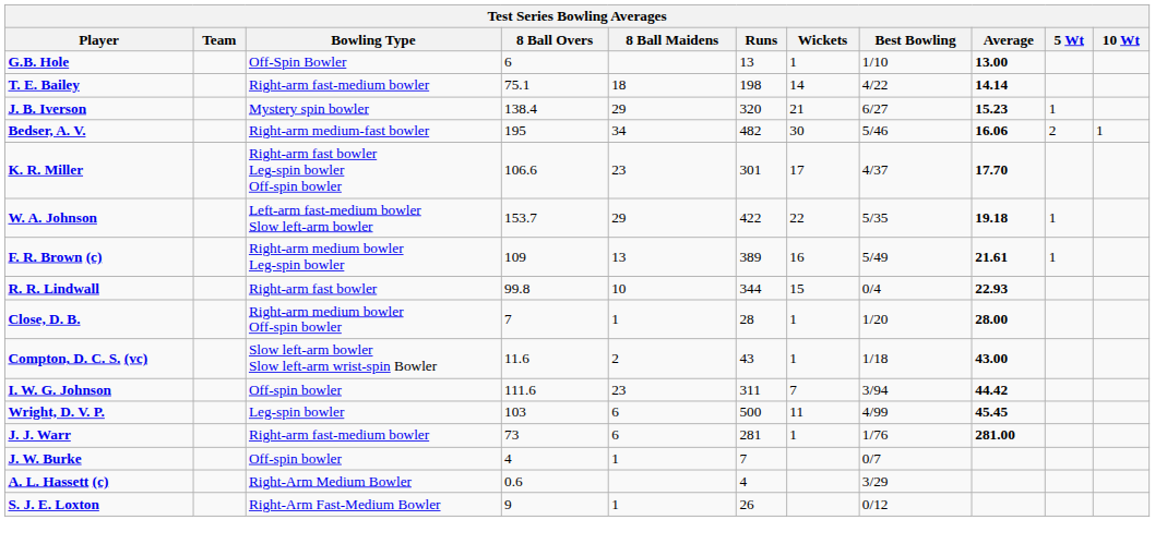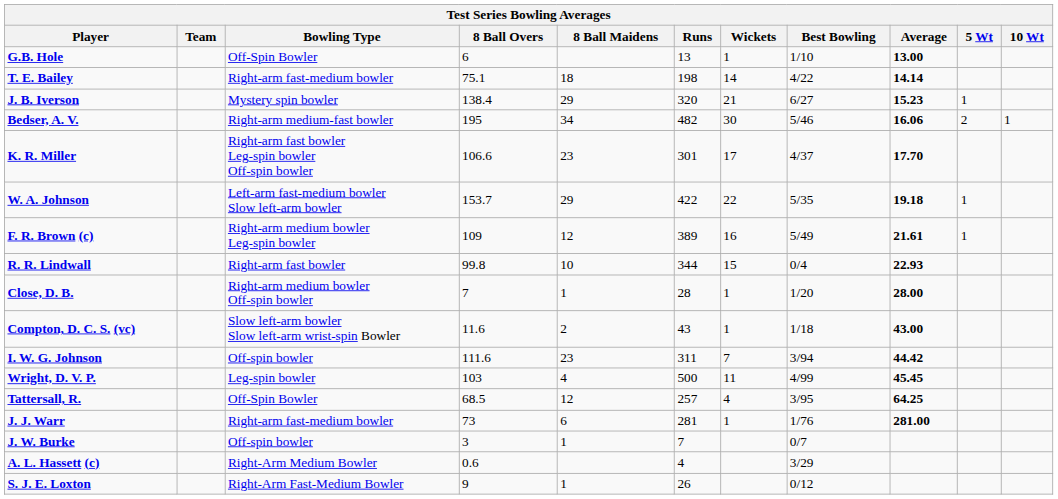F. R. Brown (c) | 8 Ball Maidens: 13 -> 12
Wright, D. V. P. | 8 Ball Maidens: 6 -> 4
+ row: Tattersall, R. | Off-Spin Bowler | 68.5 | 12 | 257 | 4 | 3/95 | 64.25
J. W. Burke | 8 Ball Overs: 4 -> 3
